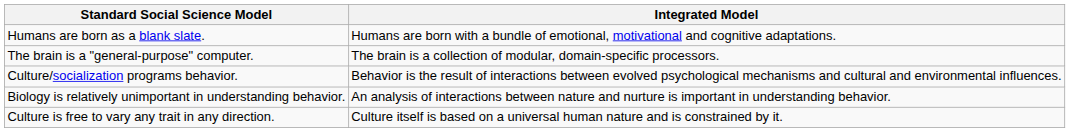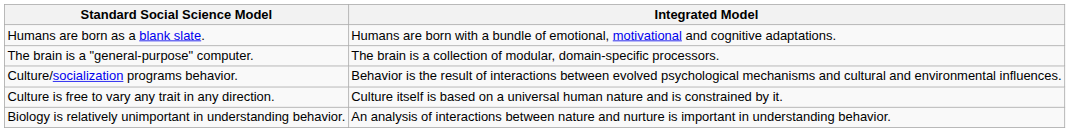rows swapped: Culture is free to vary any trait in any direction. <-> Biology is relatively unimportant in understanding behavior.
